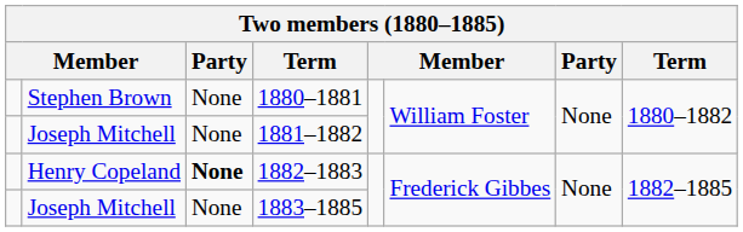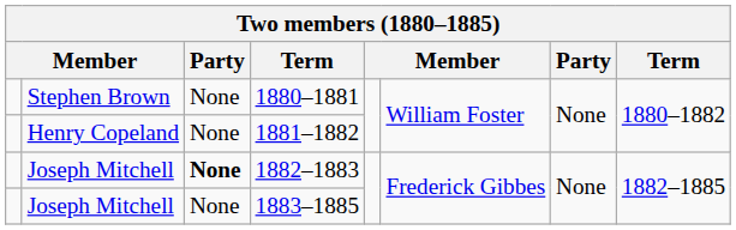1881–1882 | column 2: Joseph Mitchell -> Henry Copeland
1882–1883 | column 2: Henry Copeland -> Joseph Mitchell
